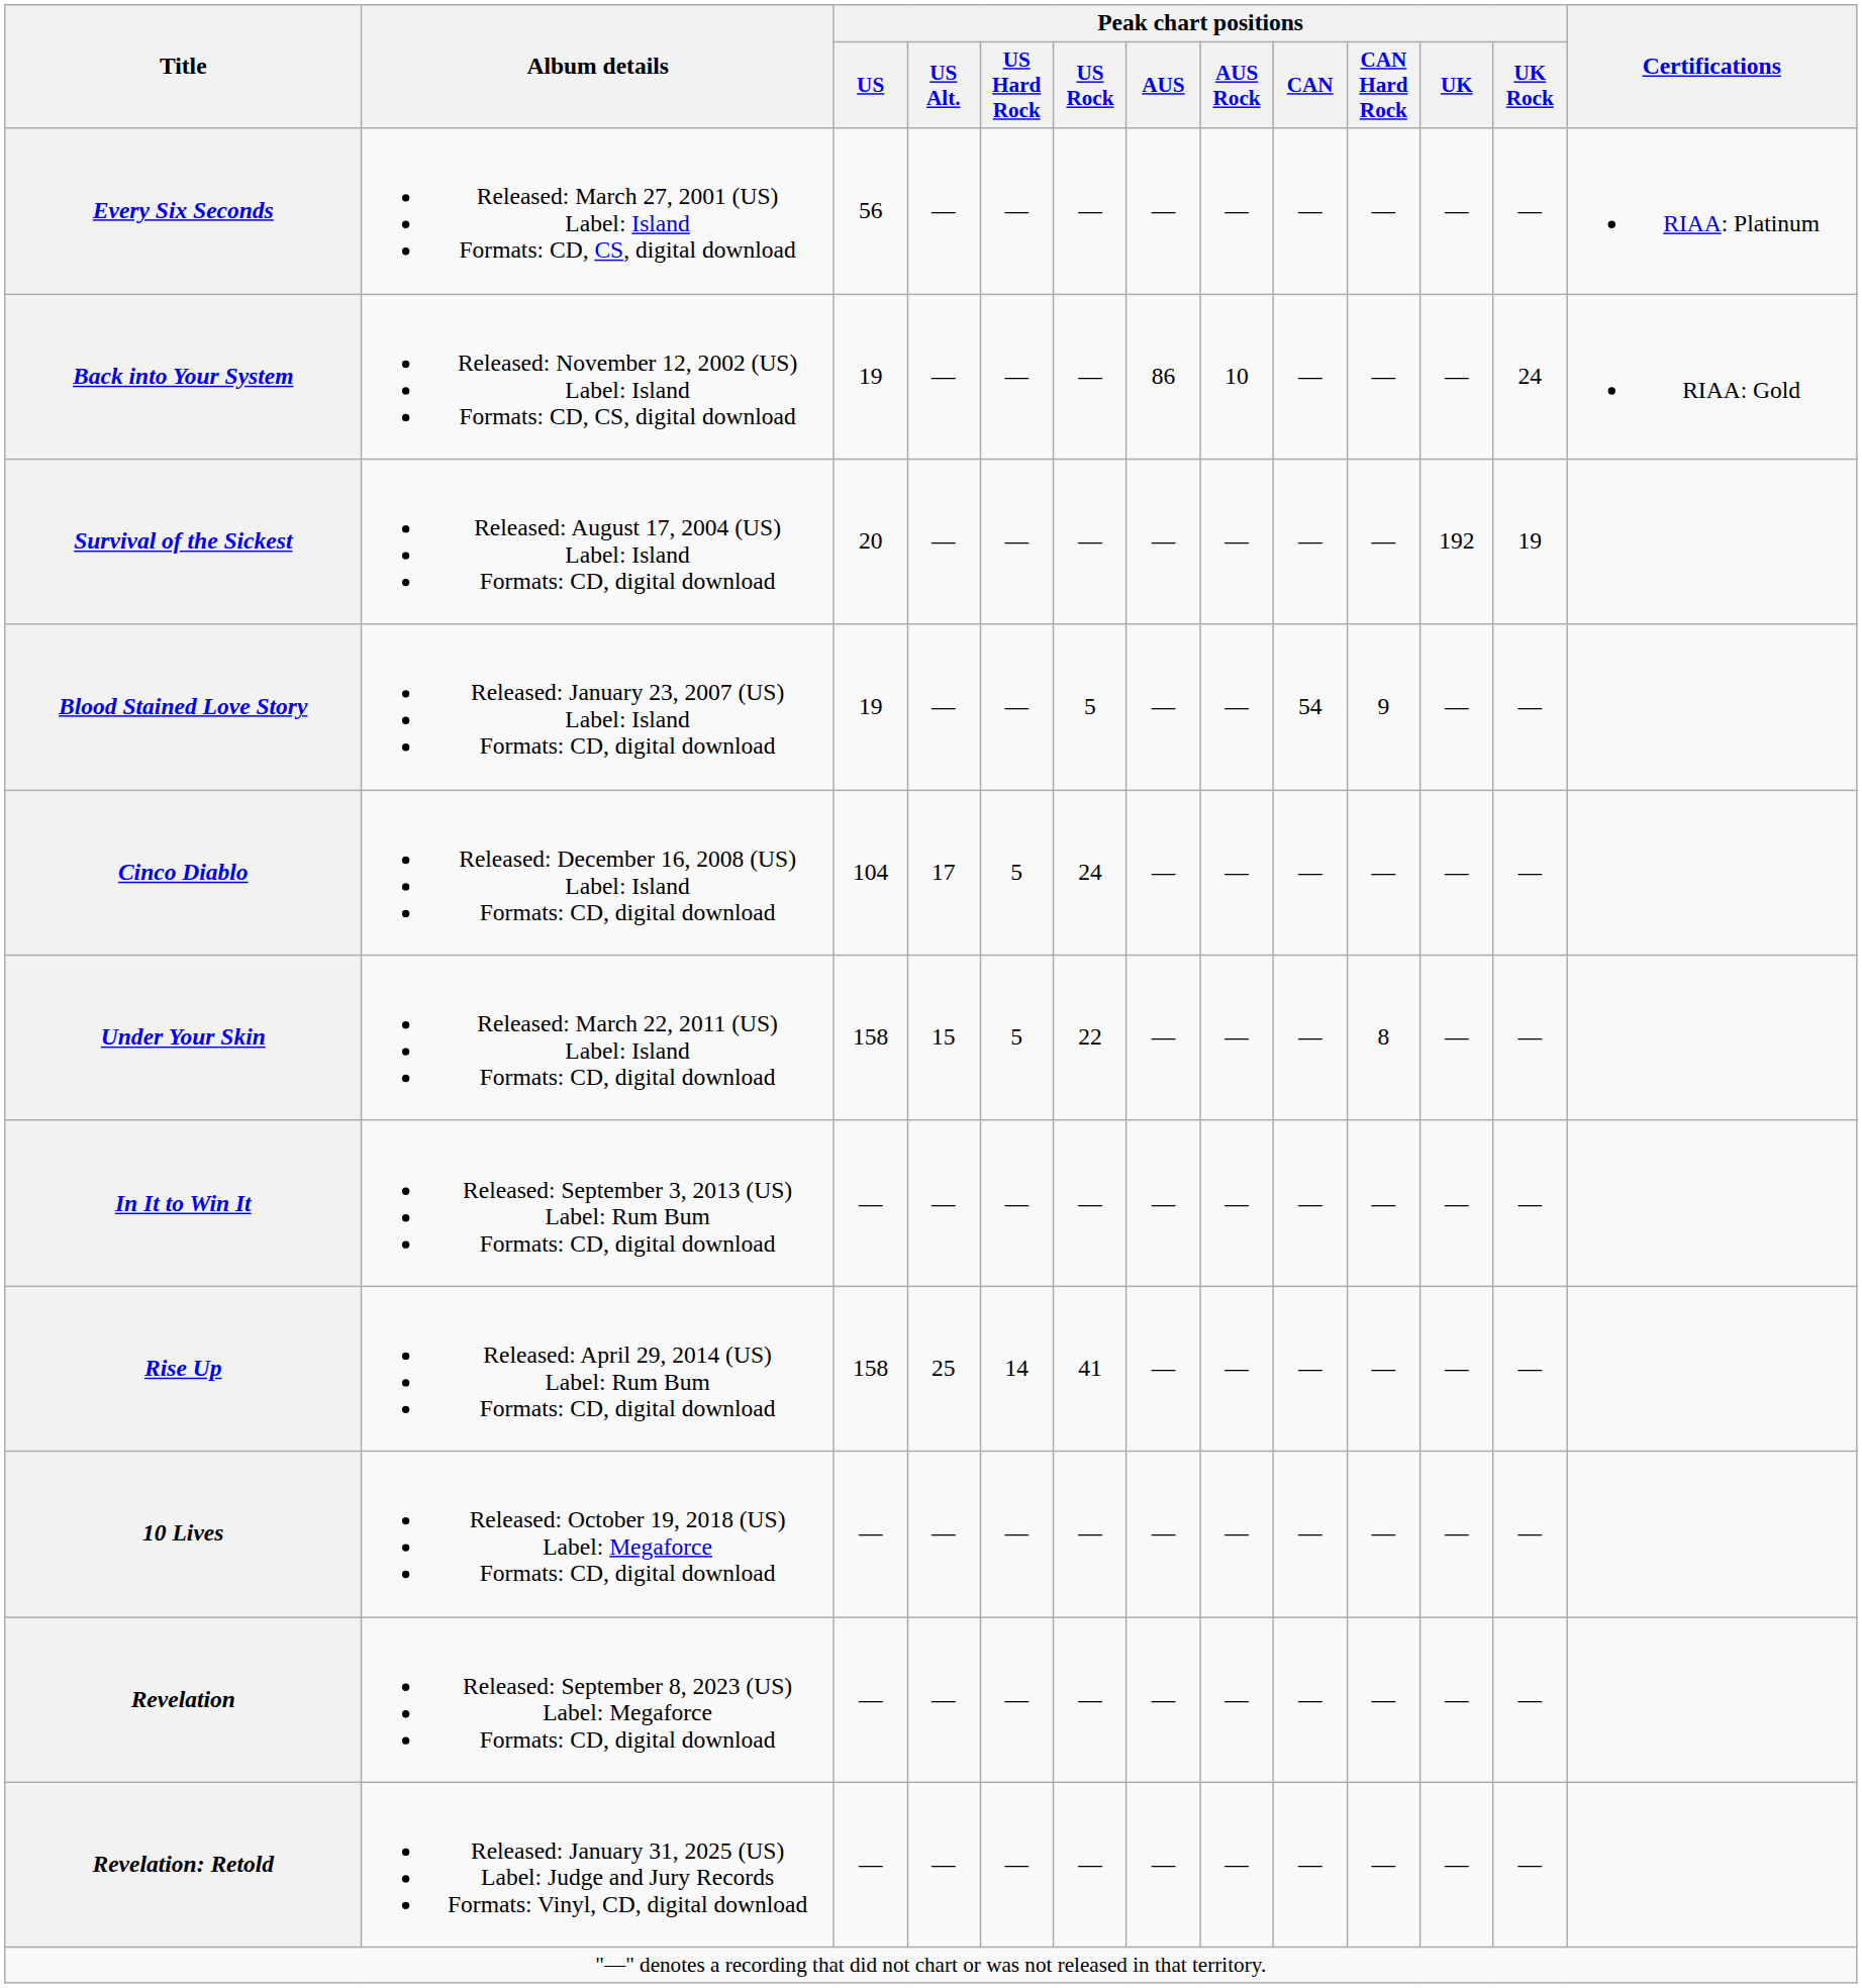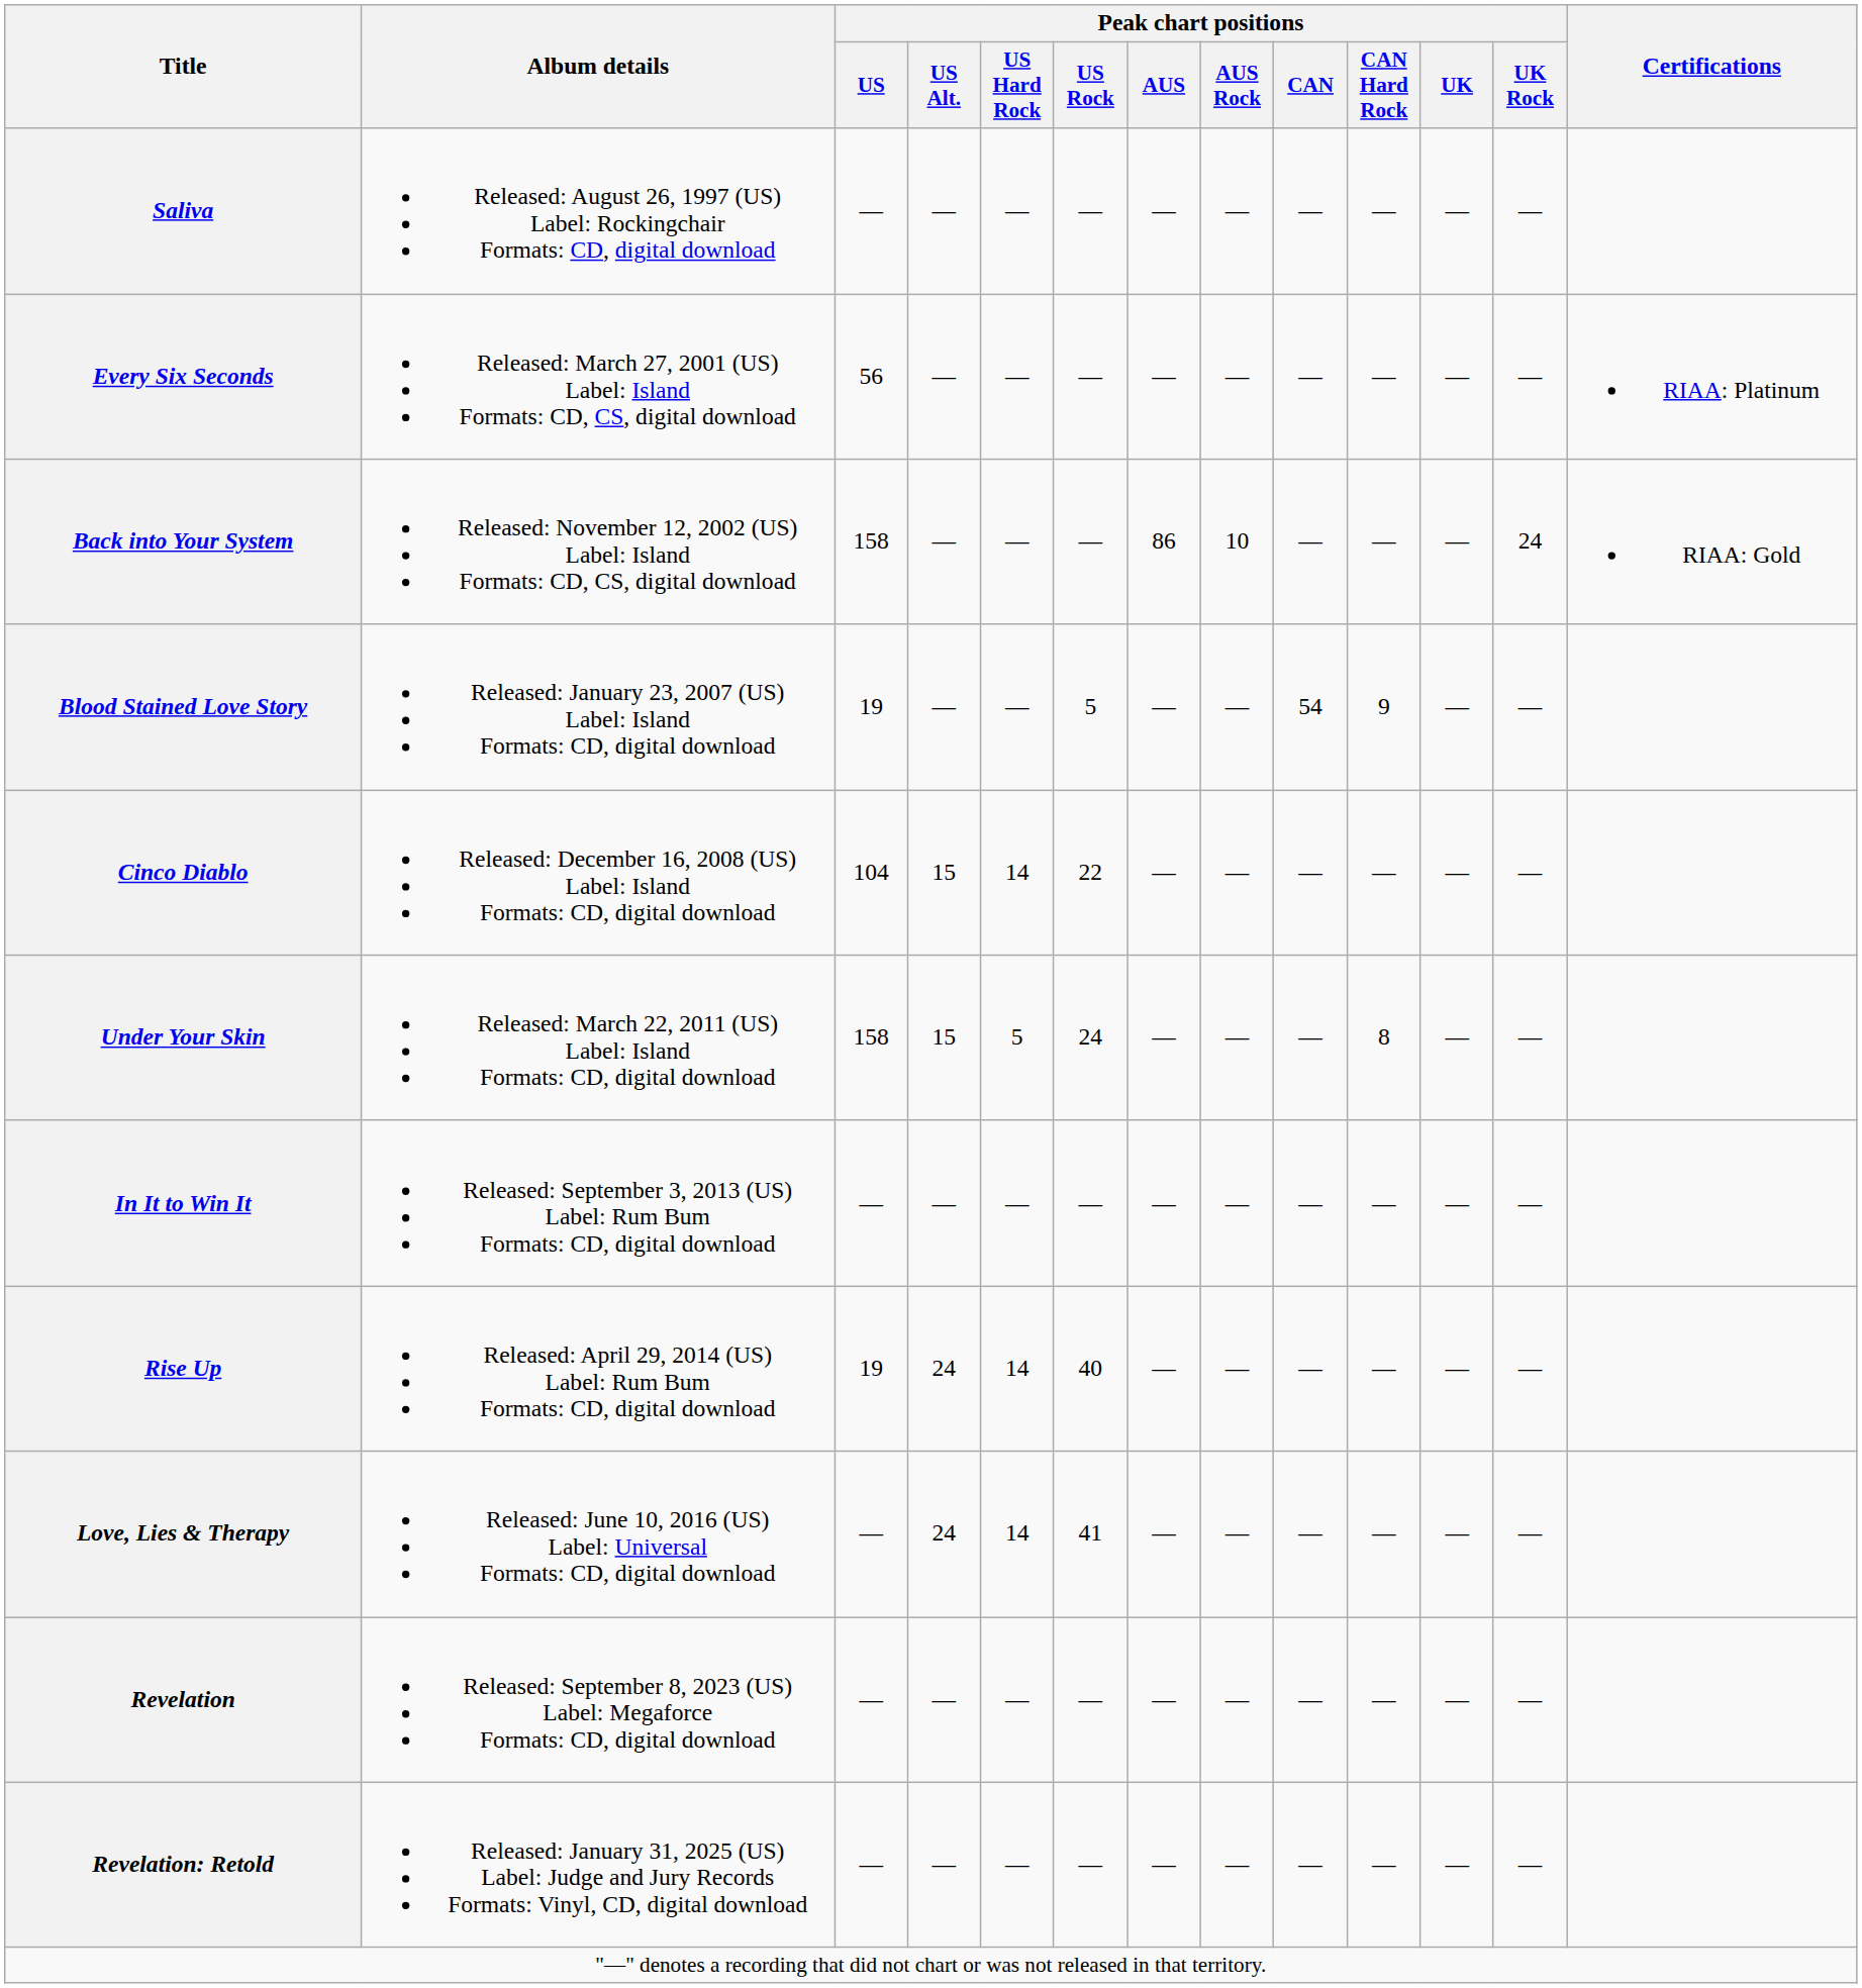+ row: Saliva | Released: August 26, 1997 (US) Label: Rockingchair Formats: CD, digital download | — | — | — | — | — | — | — | — | — | —
Back into Your System | Peak chart positions / US: 19 -> 158
- row: Survival of the Sickest | Released: August 17, 2004 (US) Label: Island Formats: CD, digital download | 20 | — | — | — | — | — | — | — | 192 | 19
Cinco Diablo | Peak chart positions / US Alt.: 17 -> 15
Cinco Diablo | Peak chart positions / US Hard Rock: 5 -> 14
Cinco Diablo | Peak chart positions / US Rock: 24 -> 22
Under Your Skin | Peak chart positions / US Rock: 22 -> 24
Rise Up | Peak chart positions / US: 158 -> 19
Rise Up | Peak chart positions / US Alt.: 25 -> 24
Rise Up | Peak chart positions / US Rock: 41 -> 40
+ row: Love, Lies & Therapy | Released: June 10, 2016 (US) Label: Universal Formats: CD, digital download | — | 24 | 14 | 41 | — | — | — | — | — | —
- row: 10 Lives | Released: October 19, 2018 (US) Label: Megaforce Formats: CD, digital download | — | — | — | — | — | — | — | — | — | —
